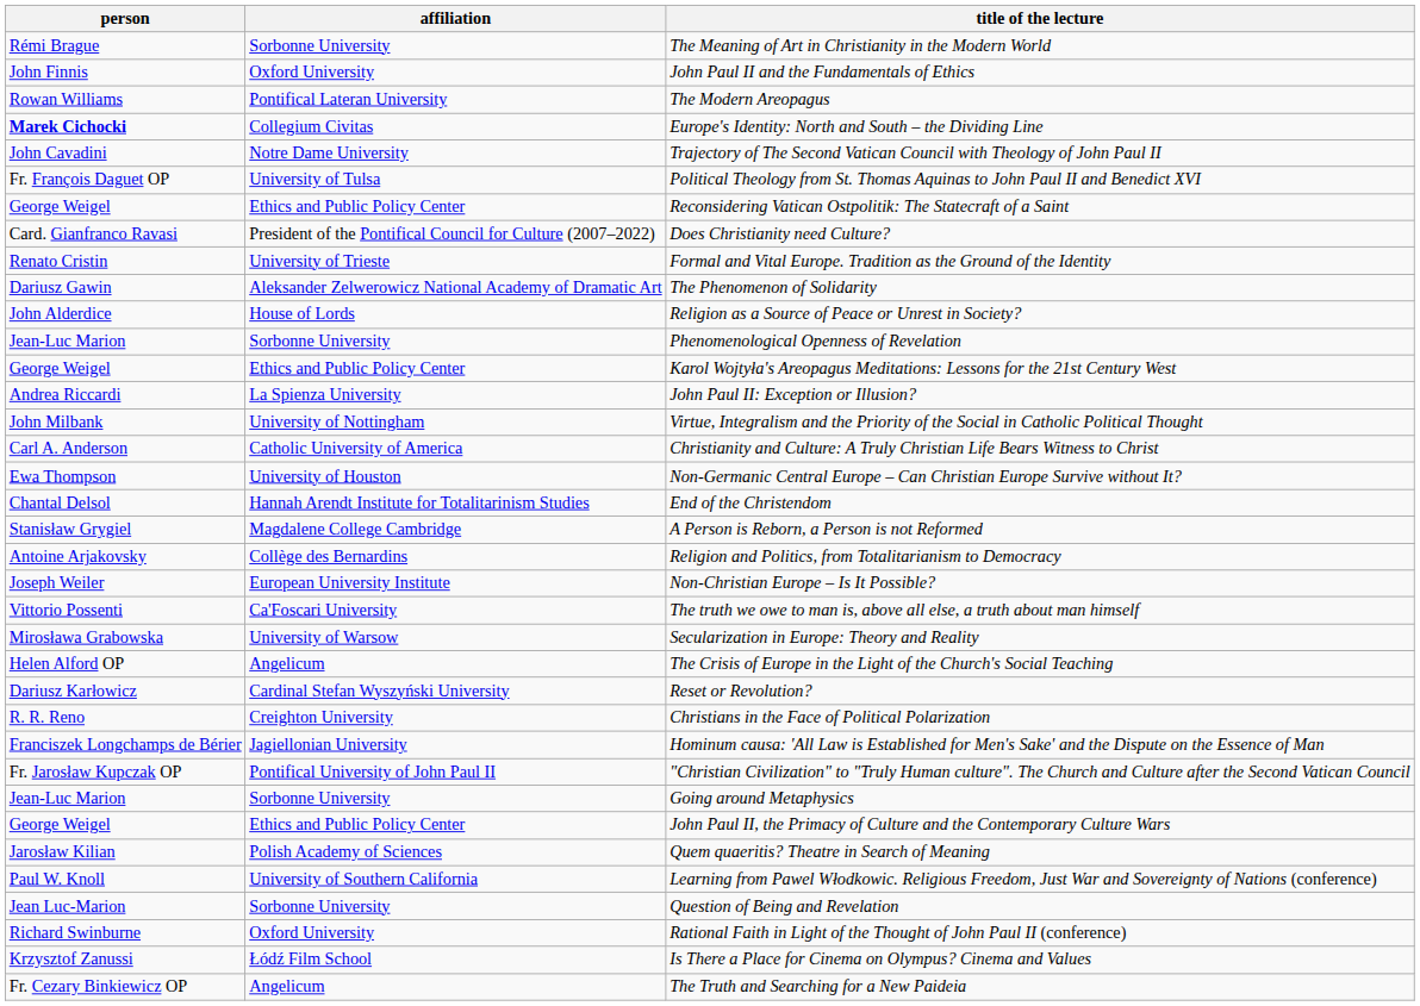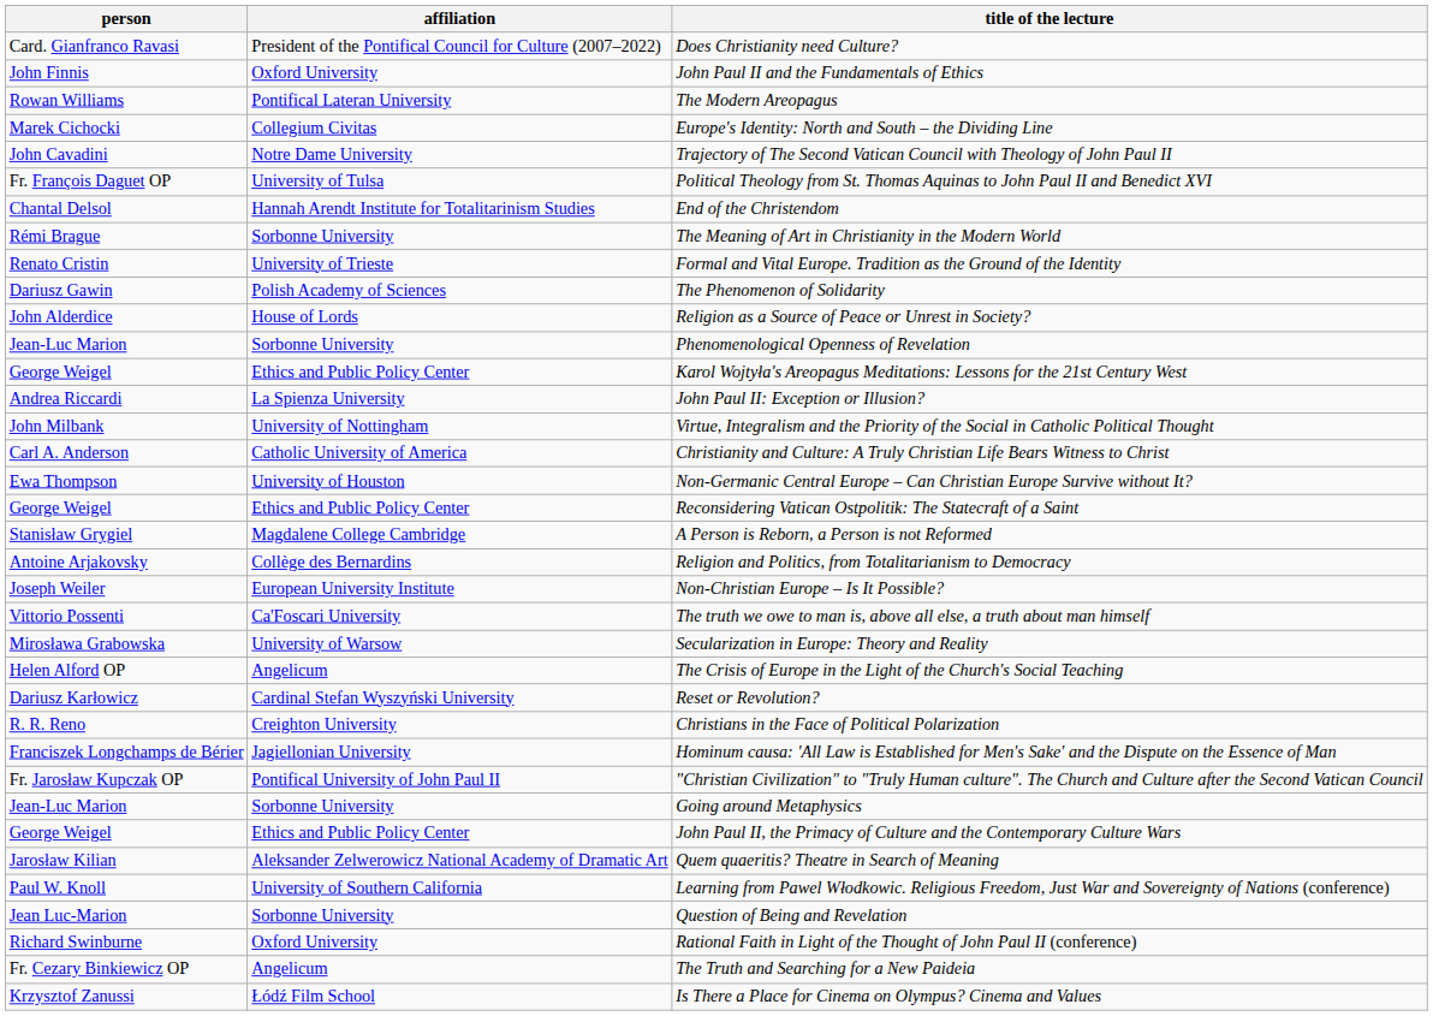rows swapped: Does Christianity need Culture? <-> The Meaning of Art in Christianity in the Modern World
Europe's Identity: North and South – the Dividing Line | person: bold -> normal
rows swapped: End of the Christendom <-> Reconsidering Vatican Ostpolitik: The Statecraft of a Saint
The Phenomenon of Solidarity | affiliation: Aleksander Zelwerowicz National Academy of Dramatic Art -> Polish Academy of Sciences
Quem quaeritis? Theatre in Search of Meaning | affiliation: Polish Academy of Sciences -> Aleksander Zelwerowicz National Academy of Dramatic Art
rows swapped: The Truth and Searching for a New Paideia <-> Is There a Place for Cinema on Olympus? Cinema and Values
